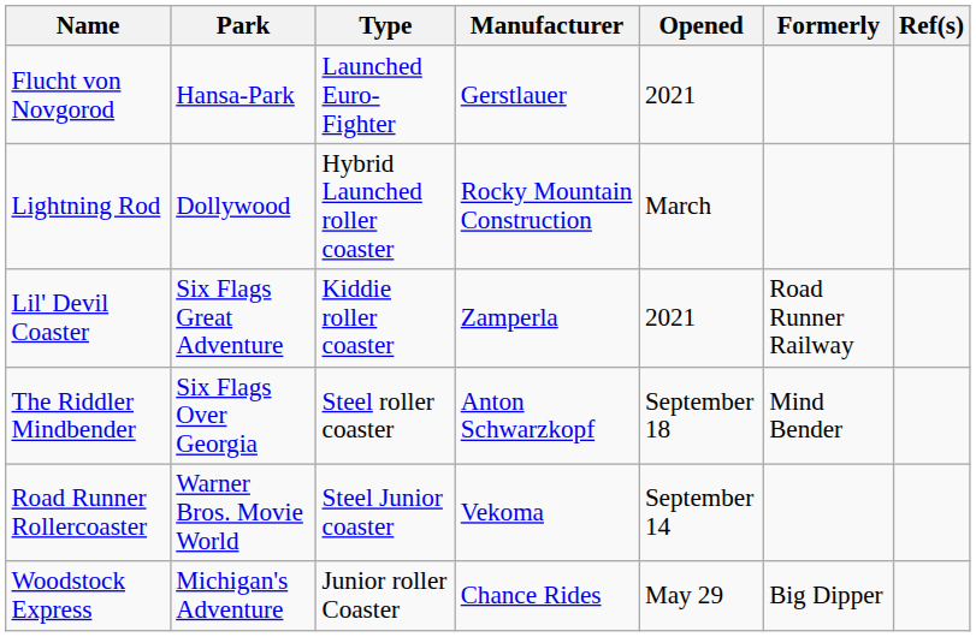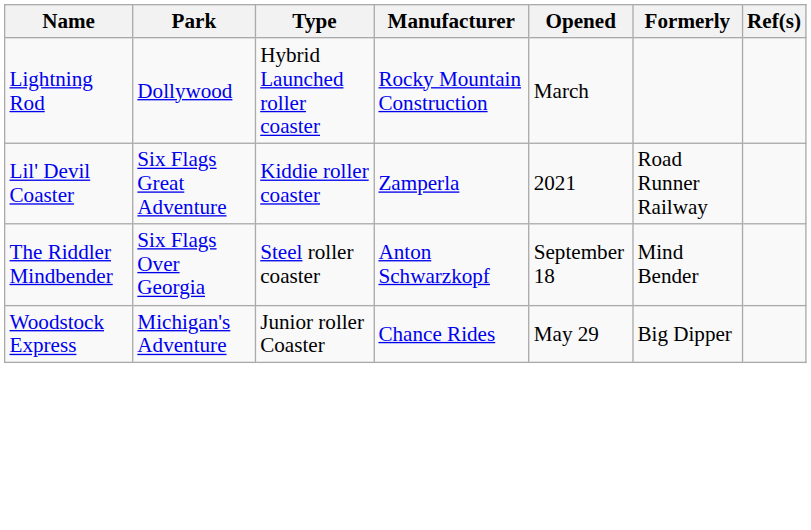- row: Flucht von Novgorod | Hansa-Park | Launched Euro-Fighter | Gerstlauer | 2021
- row: Road Runner Rollercoaster | Warner Bros. Movie World | Steel Junior coaster | Vekoma | September 14
